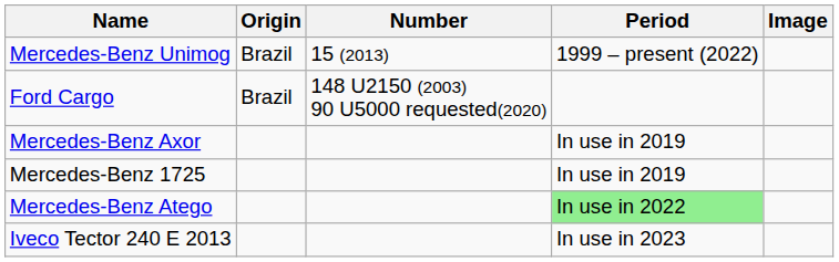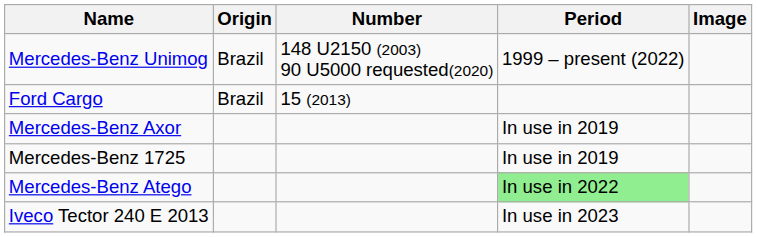Mercedes-Benz Unimog | Number: 15 (2013) -> 148 U2150 (2003) 90 U5000 requested(2020)
Ford Cargo | Number: 148 U2150 (2003) 90 U5000 requested(2020) -> 15 (2013)
